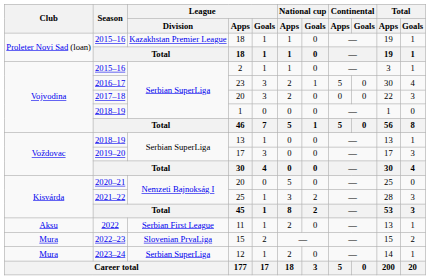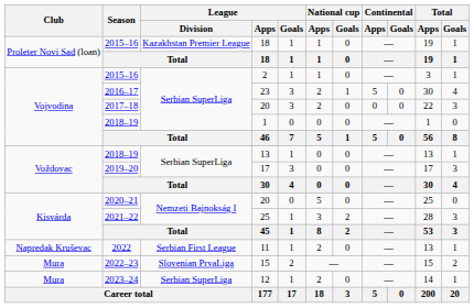11 | Club: Aksu -> Napredak Kruševac
